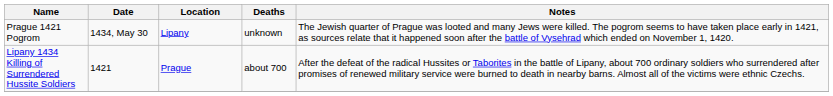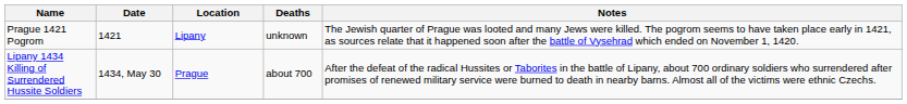Prague 1421 Pogrom | Date: 1434, May 30 -> 1421
Lipany 1434 Killing of Surrendered Hussite Soldiers | Date: 1421 -> 1434, May 30
